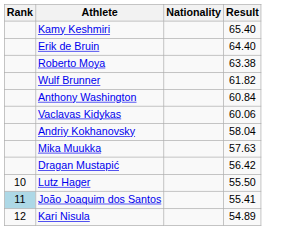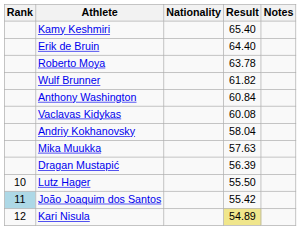+ column: Notes
Roberto Moya | Result: 63.38 -> 63.78
Vaclavas Kidykas | Result: 60.06 -> 60.08
Dragan Mustapić | Result: 56.42 -> 56.39
João Joaquim dos Santos | Result: 55.41 -> 55.42
Kari Nisula | Result: no background -> khaki background
